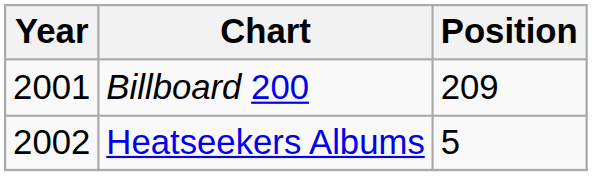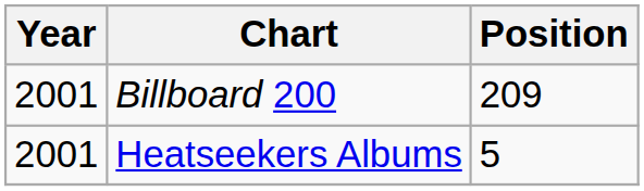Heatseekers Albums | Year: 2002 -> 2001
